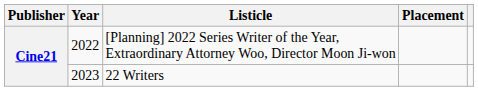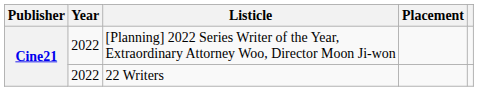22 Writers | Year: 2023 -> 2022
